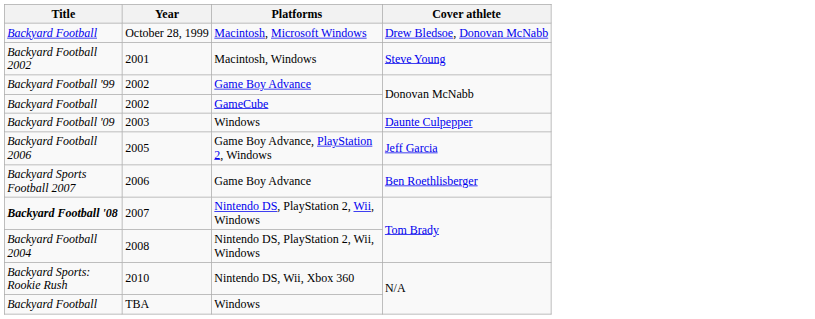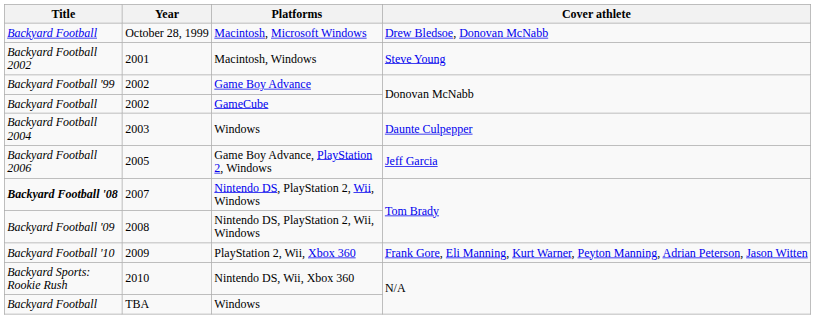2003 | Title: Backyard Football '09 -> Backyard Football 2004
- row: Backyard Sports Football 2007 | 2006 | Game Boy Advance | Ben Roethlisberger
2008 | Title: Backyard Football 2004 -> Backyard Football '09
+ row: Backyard Football '10 | 2009 | PlayStation 2, Wii, Xbox 360 | Frank Gore, Eli Manning, Kurt Warner, Peyton Manning, Adrian Peterson, Jason Witten
